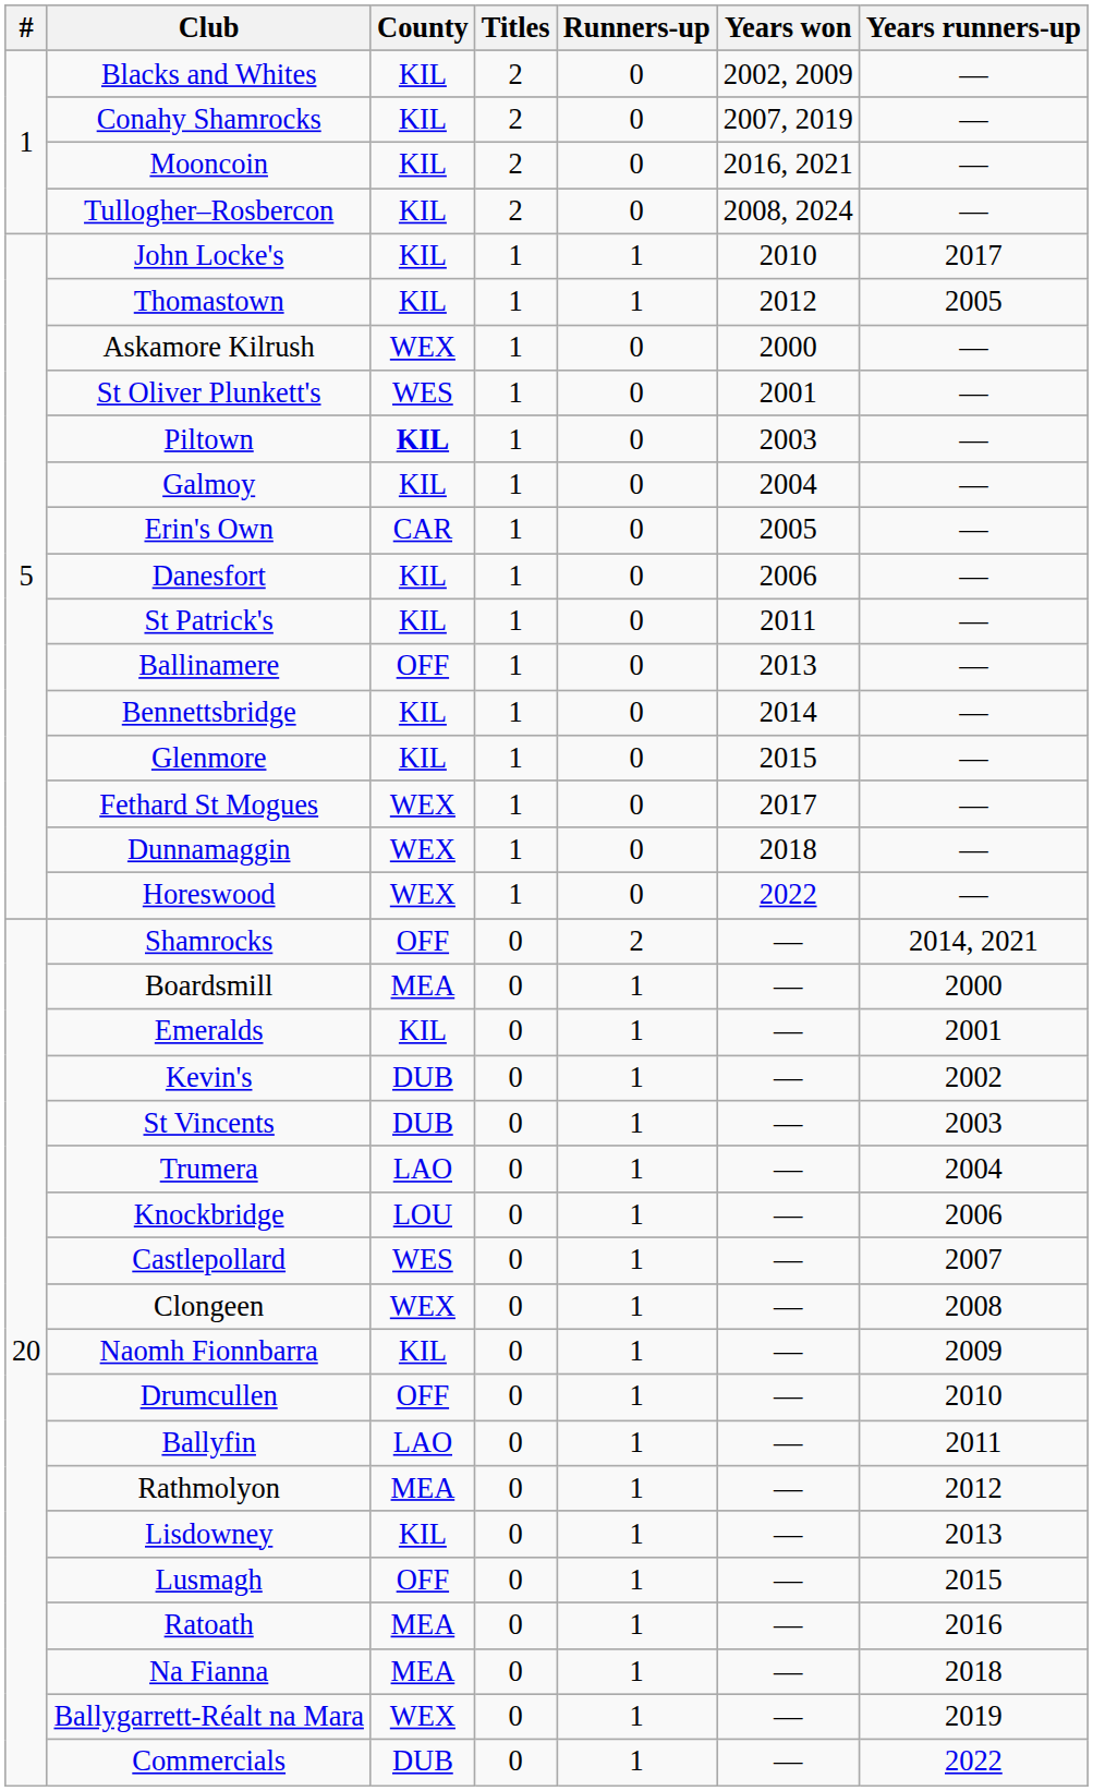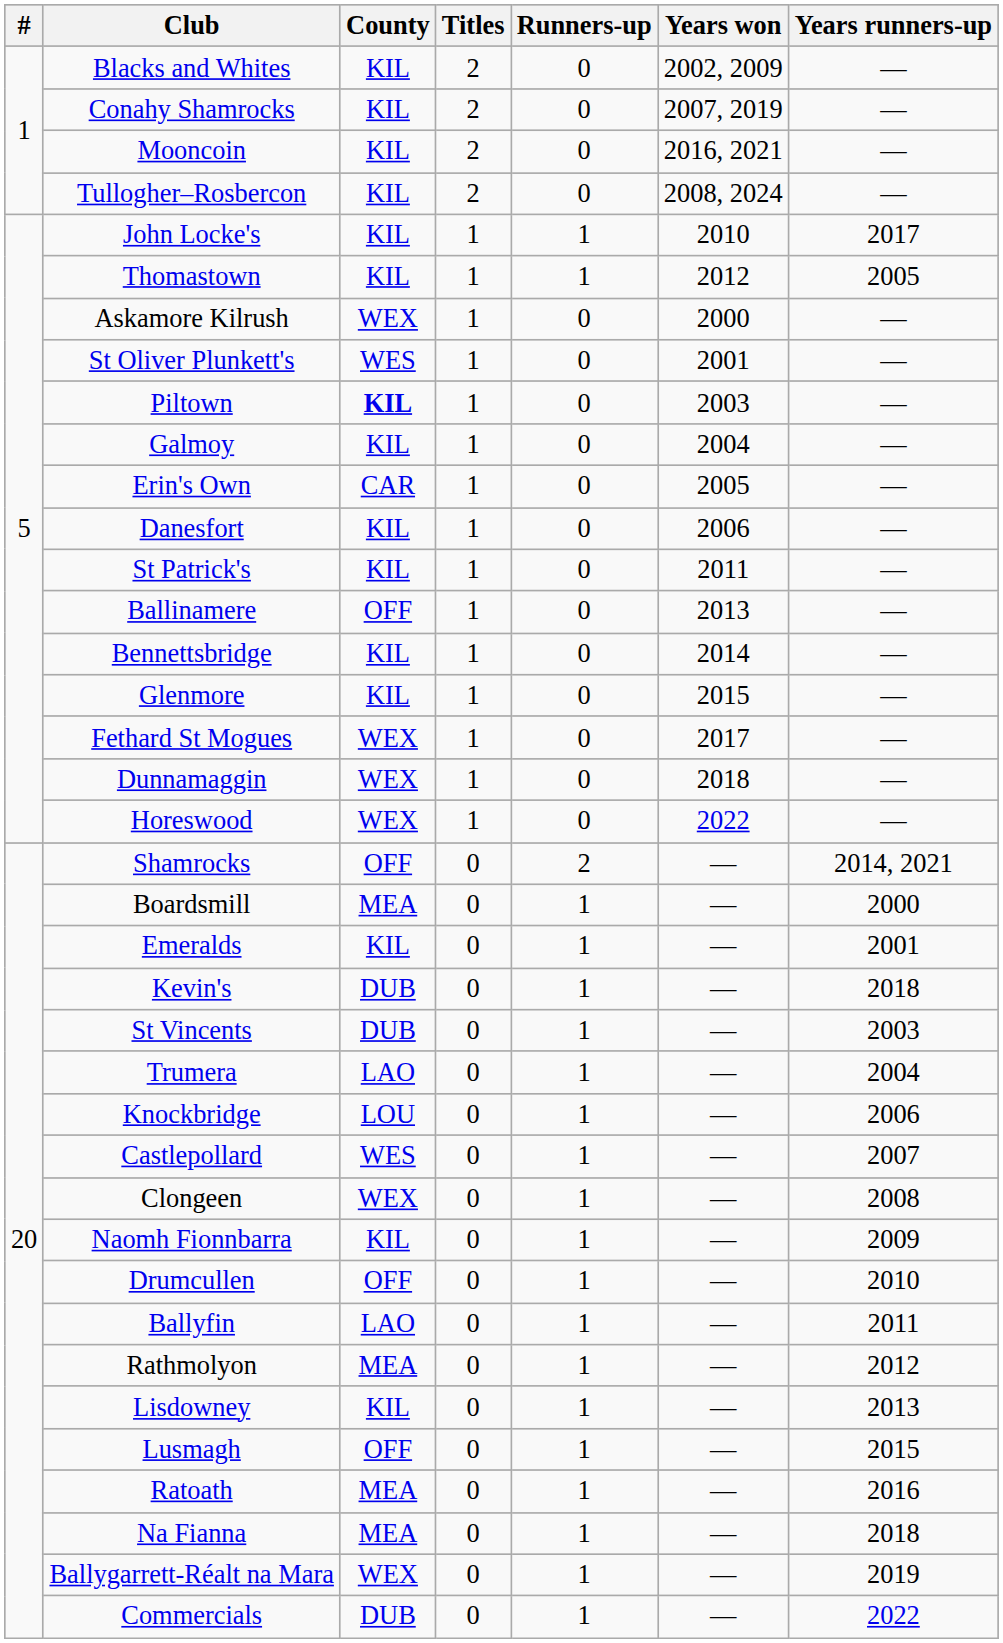Kevin's | Years runners-up: 2002 -> 2018
